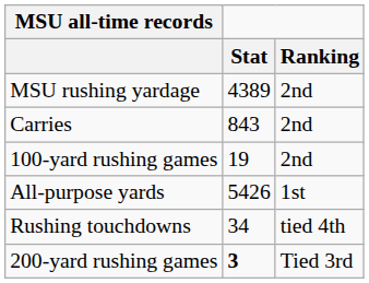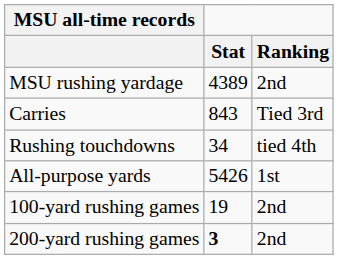Carries | Ranking: 2nd -> Tied 3rd
rows swapped: Rushing touchdowns <-> 100-yard rushing games
200-yard rushing games | Ranking: Tied 3rd -> 2nd
